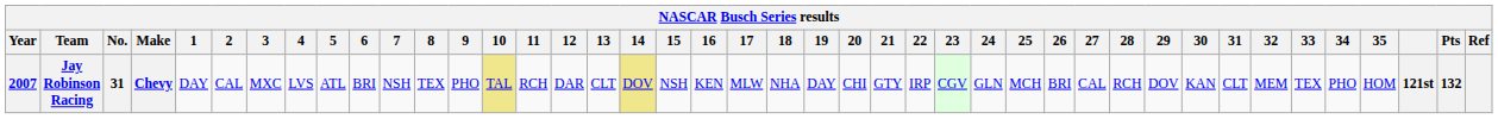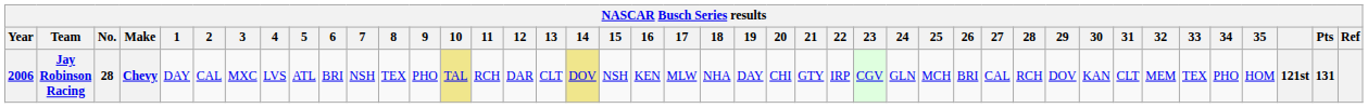Jay Robinson Racing | Year: 2007 -> 2006
Jay Robinson Racing | No.: 31 -> 28
Jay Robinson Racing | Pts: 132 -> 131
